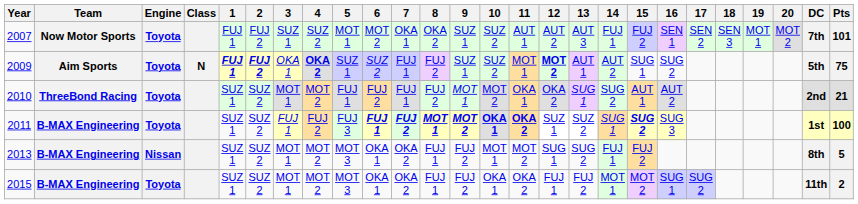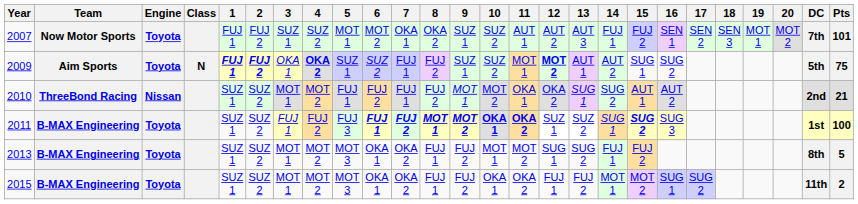2010 | Engine: Toyota -> Nissan
2013 | Engine: Nissan -> Toyota
